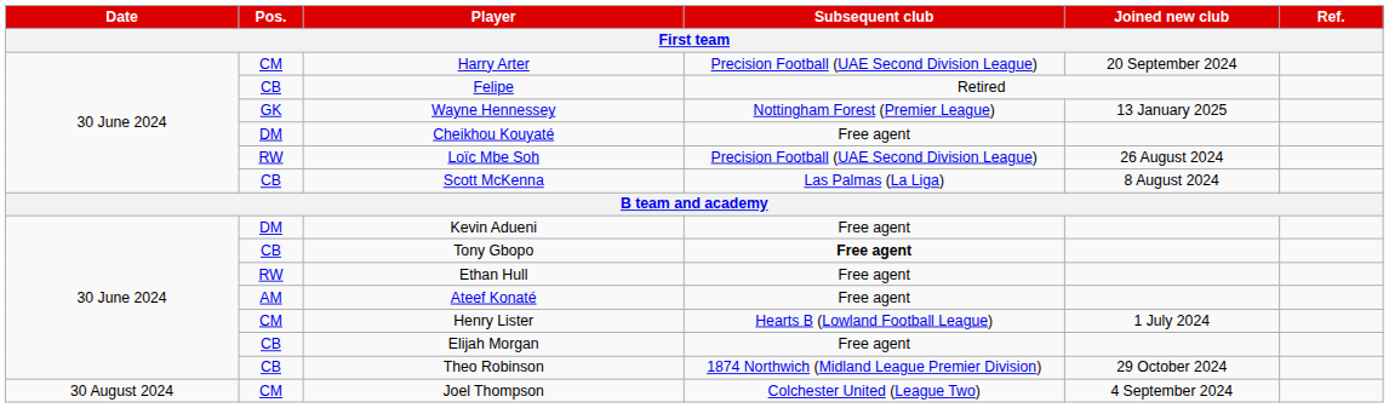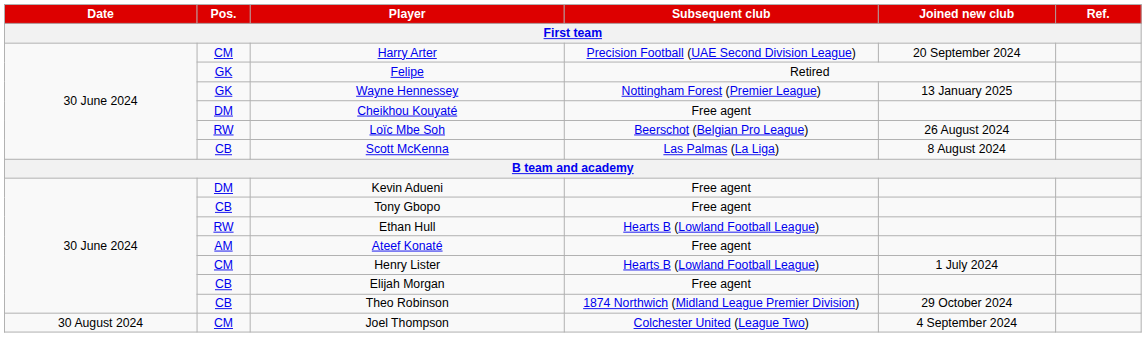Felipe | Pos.: CB -> GK
Loïc Mbe Soh | Subsequent club: Precision Football (UAE Second Division League) -> Beerschot (Belgian Pro League)
Tony Gbopo | Subsequent club: bold -> normal
Ethan Hull | Subsequent club: Free agent -> Hearts B (Lowland Football League)
